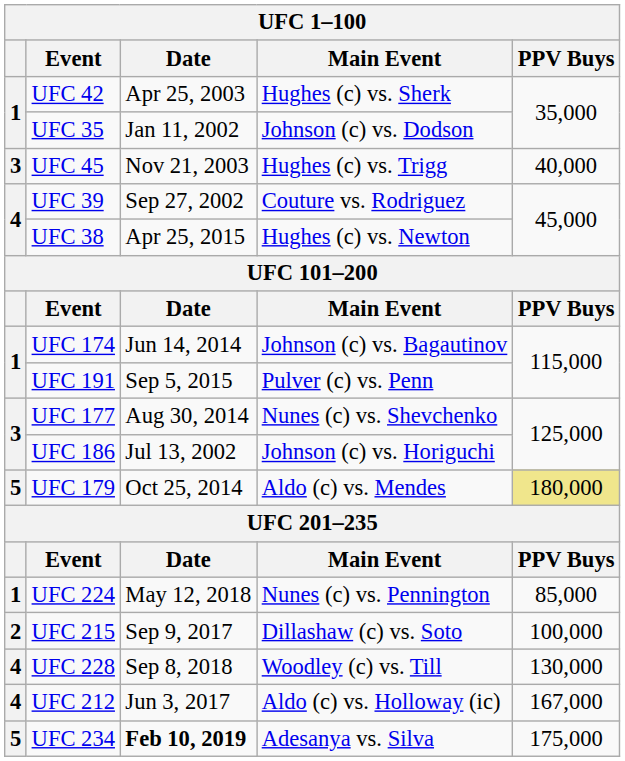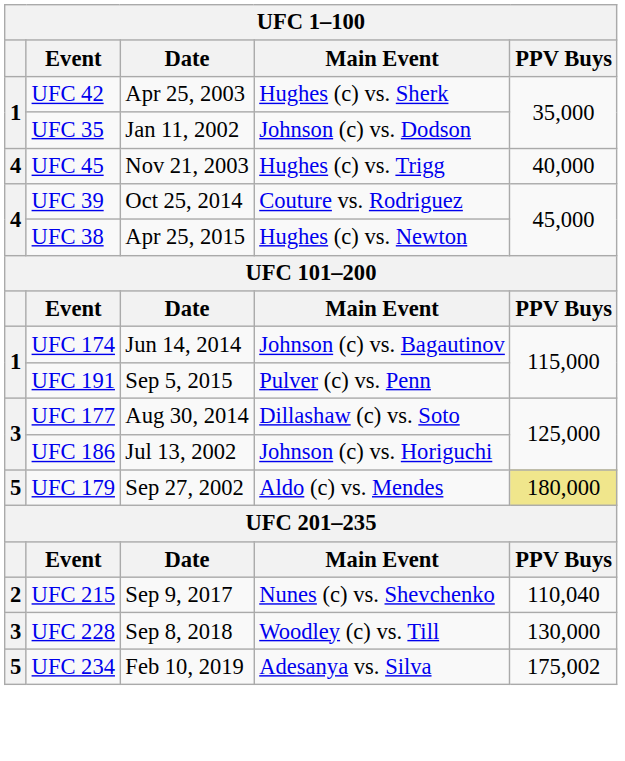UFC 45 | column 1: 3 -> 4
UFC 39 | Date: Sep 27, 2002 -> Oct 25, 2014
UFC 177 | Main Event: Nunes (c) vs. Shevchenko -> Dillashaw (c) vs. Soto
UFC 179 | Date: Oct 25, 2014 -> Sep 27, 2002
- row: 1 | UFC 224 | May 12, 2018 | Nunes (c) vs. Pennington | 85,000
UFC 215 | Main Event: Dillashaw (c) vs. Soto -> Nunes (c) vs. Shevchenko
UFC 215 | PPV Buys: 100,000 -> 110,040
UFC 228 | column 1: 4 -> 3
- row: 4 | UFC 212 | Jun 3, 2017 | Aldo (c) vs. Holloway (ic) | 167,000
UFC 234 | Date: bold -> normal
UFC 234 | PPV Buys: 175,000 -> 175,002
